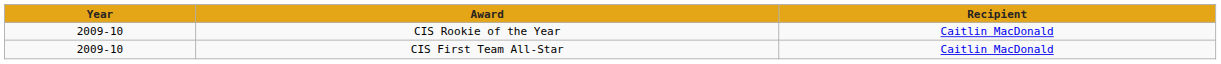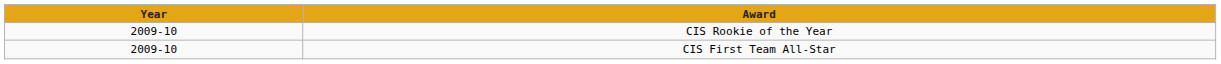- column: Recipient | Caitlin MacDonald | Caitlin MacDonald
